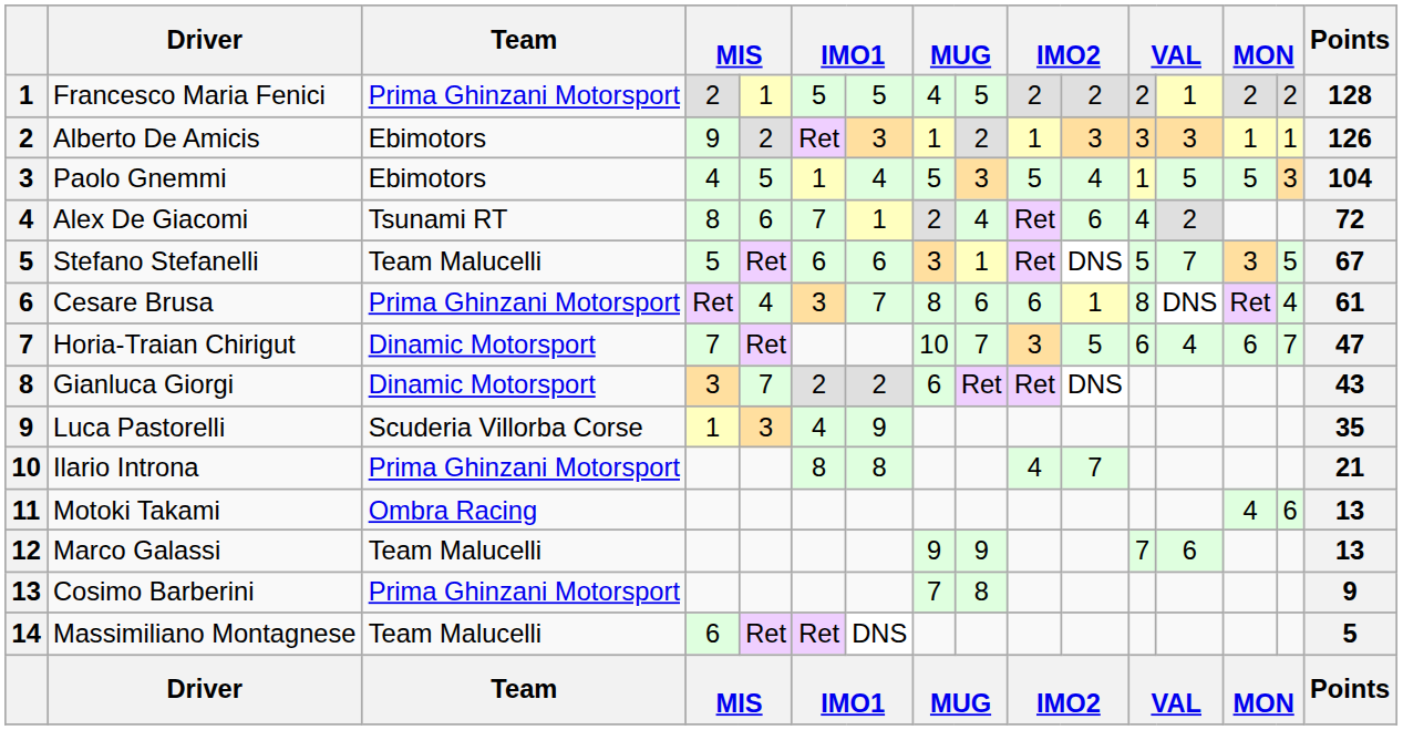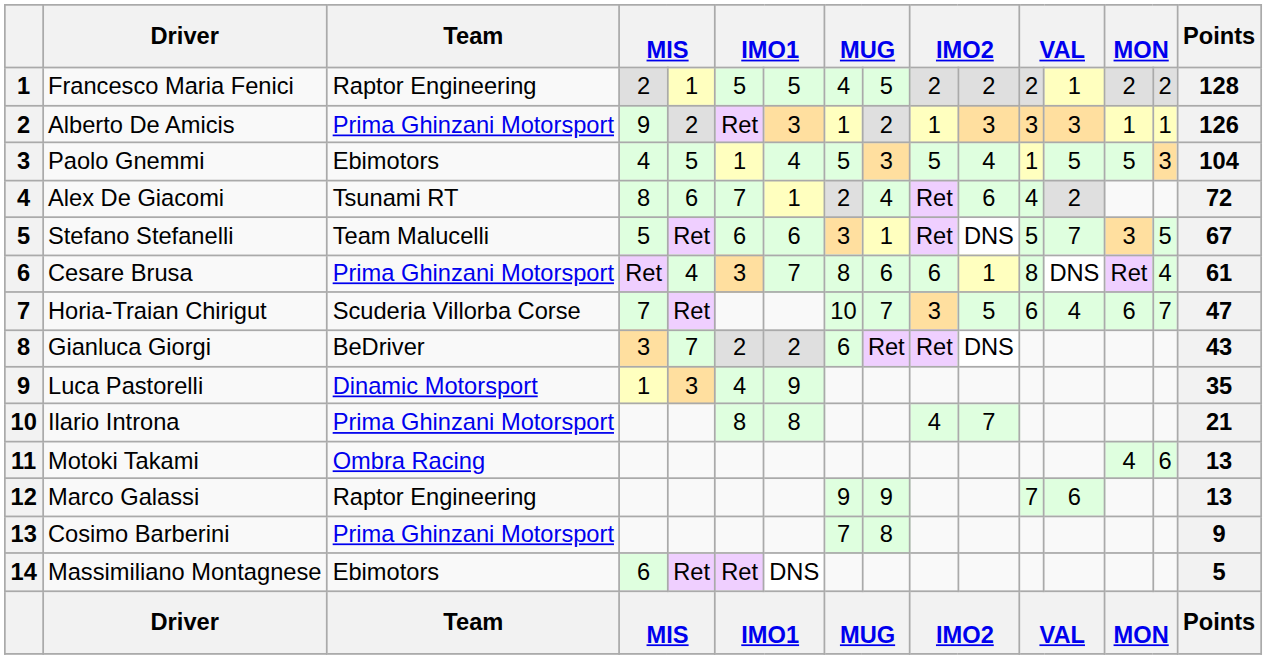Francesco Maria Fenici | Team: Prima Ghinzani Motorsport -> Raptor Engineering
Alberto De Amicis | Team: Ebimotors -> Prima Ghinzani Motorsport
Horia-Traian Chirigut | Team: Dinamic Motorsport -> Scuderia Villorba Corse
Gianluca Giorgi | Team: Dinamic Motorsport -> BeDriver
Luca Pastorelli | Team: Scuderia Villorba Corse -> Dinamic Motorsport
Marco Galassi | Team: Team Malucelli -> Raptor Engineering
Massimiliano Montagnese | Team: Team Malucelli -> Ebimotors
